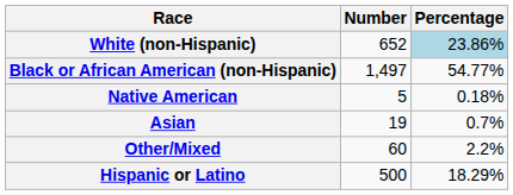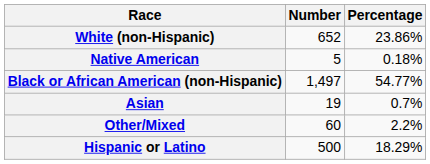White (non-Hispanic) | Percentage: lightblue background -> no background
rows swapped: Black or African American (non-Hispanic) <-> Native American
